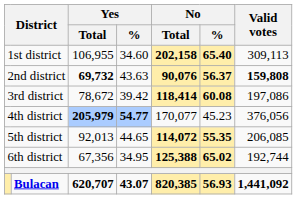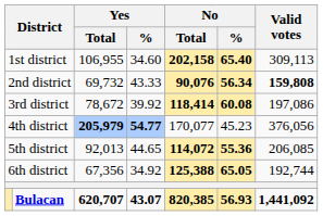2nd district | Yes / Total: bold -> normal
2nd district | Yes / %: 43.63 -> 43.33
2nd district | No / %: 56.37 -> 56.34
3rd district | Yes / %: 39.42 -> 39.92
5th district | No / %: 55.35 -> 55.36
6th district | Yes / %: 34.95 -> 34.92
6th district | No / %: 65.02 -> 65.05
